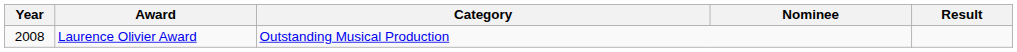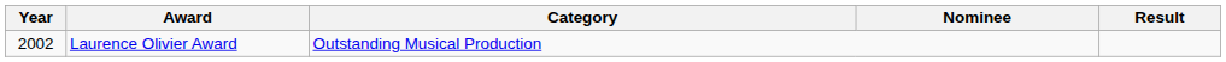Laurence Olivier Award | Year: 2008 -> 2002
